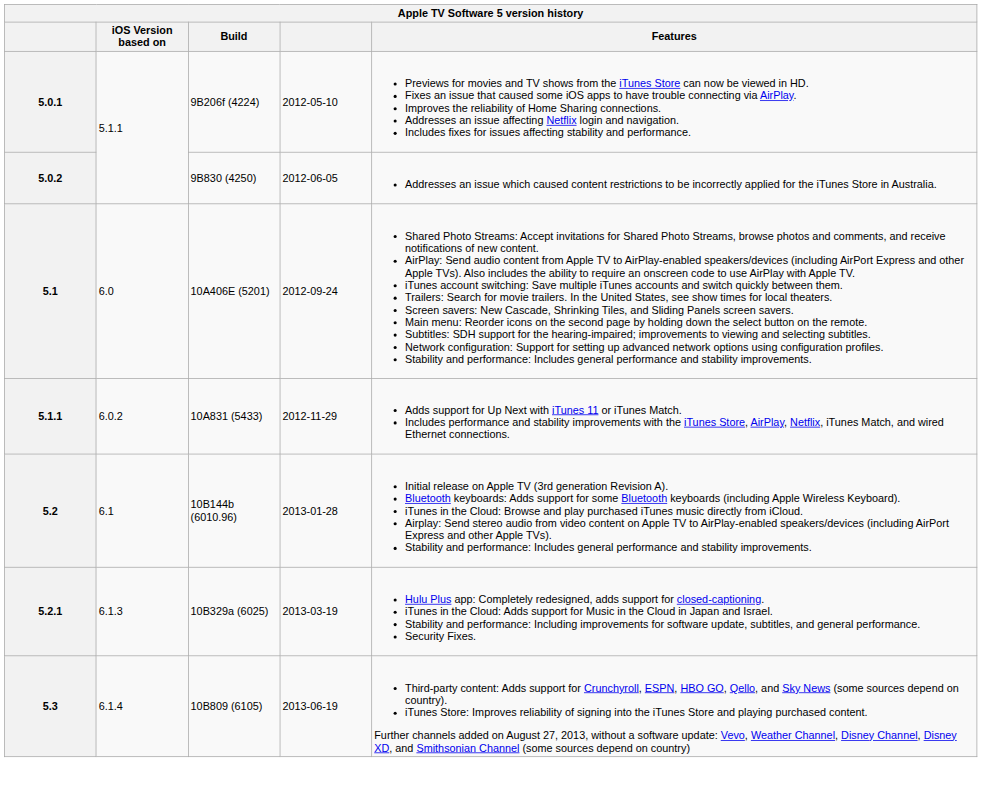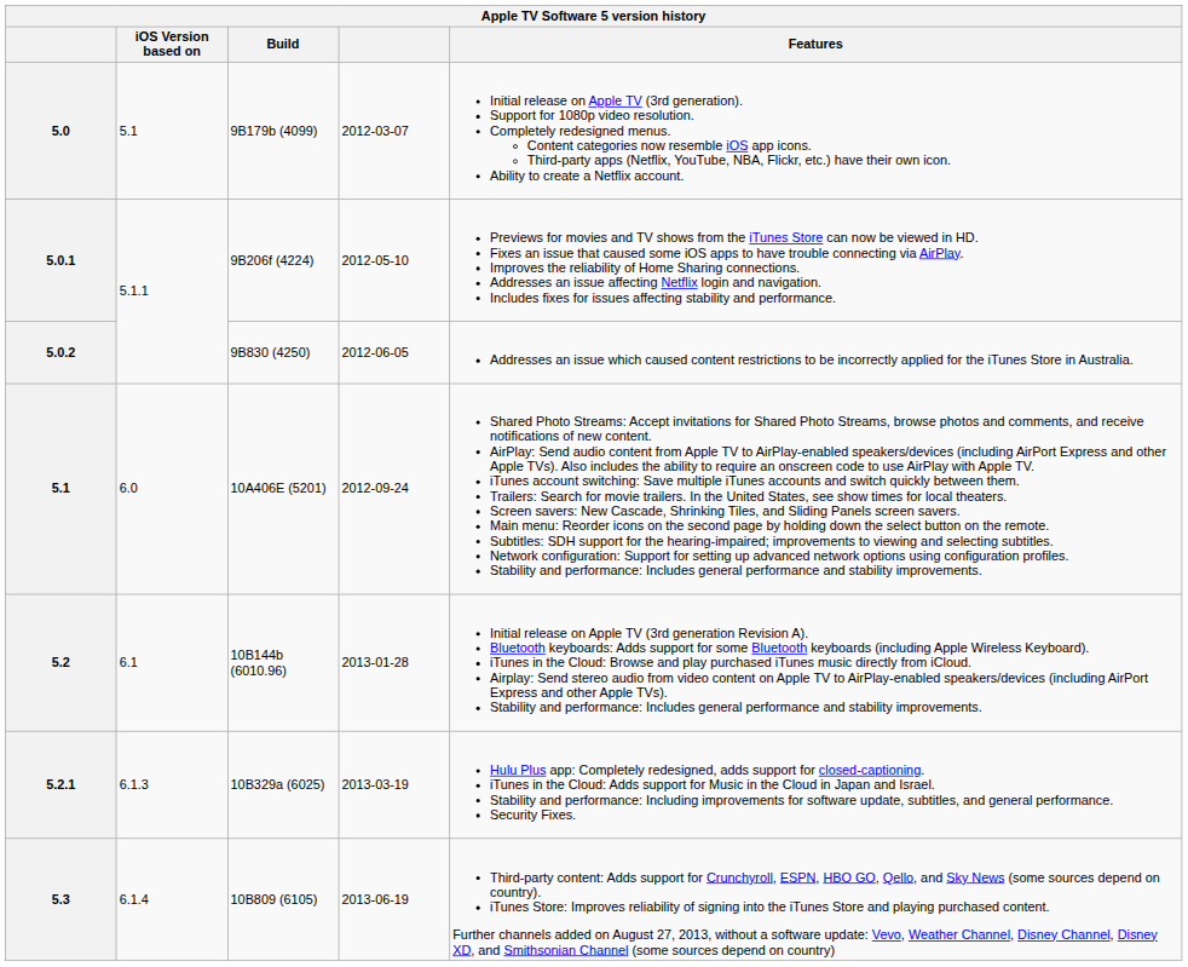+ row: 5.0 | 5.1 | 9B179b (4099) | 2012-03-07 | Initial release on Apple TV (3rd generation). Support for 1080p video resolution. Completely redesigned menus. Content categories now resemble iOS app icons. Third-party apps (Netflix, YouTube, NBA, Flickr, etc.) have their own icon. Ability to create a Netflix account.
- row: 5.1.1 | 6.0.2 | 10A831 (5433) | 2012-11-29 | Adds support for Up Next with iTunes 11 or iTunes Match. Includes performance and stability improvements with the iTunes Store, AirPlay, Netflix, iTunes Match, and wired Ethernet connections.
